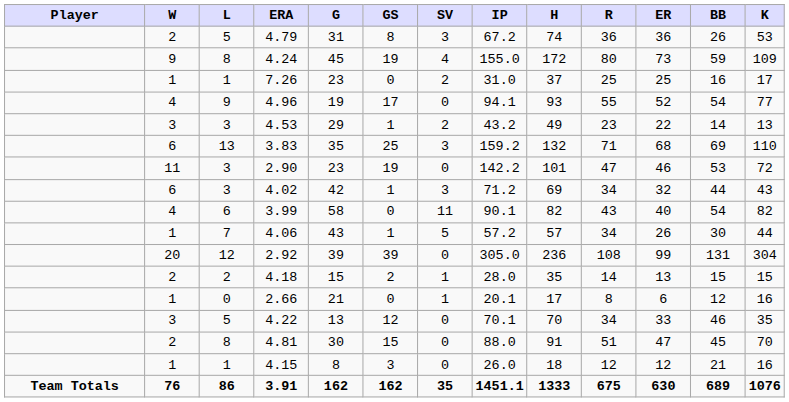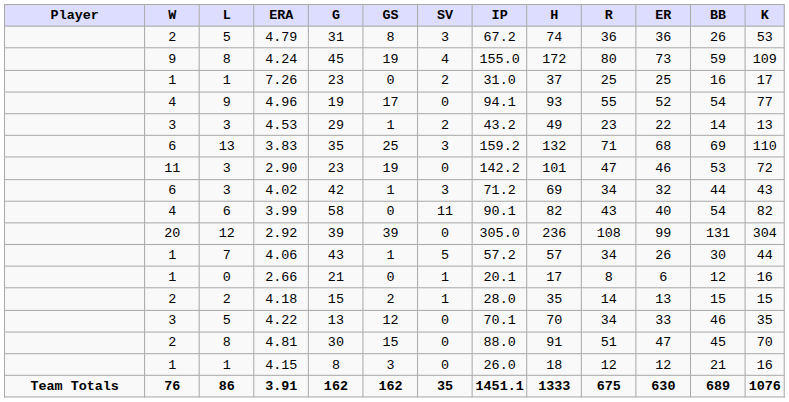rows swapped: 4.06 <-> 2.92
rows swapped: 4.18 <-> 2.66
